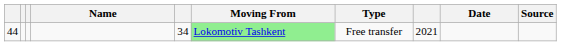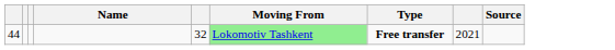- column: Date
44 | column 5: 34 -> 32
44 | Type: normal -> bold
